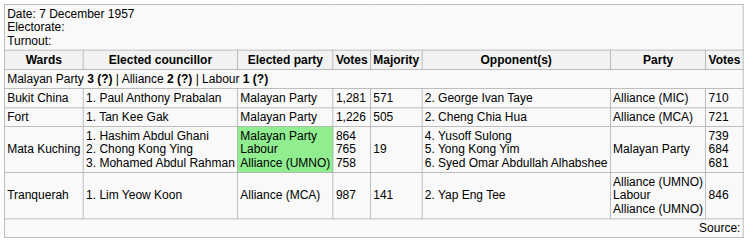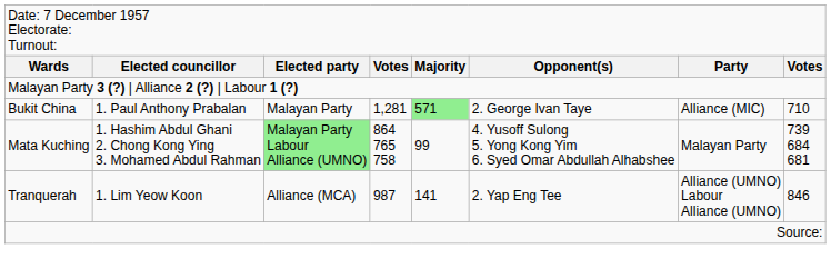Bukit China | column 5: no background -> lightgreen background
- row: Fort | 1. Tan Kee Gak | Malayan Party | 1,226 | 505 | 2. Cheng Chia Hua | Alliance (MCA) | 721
Mata Kuching | column 5: 19 -> 99
